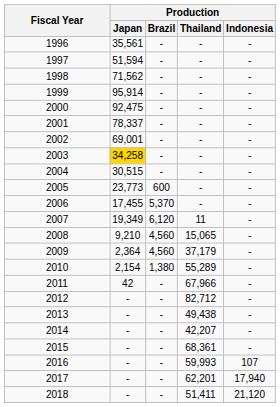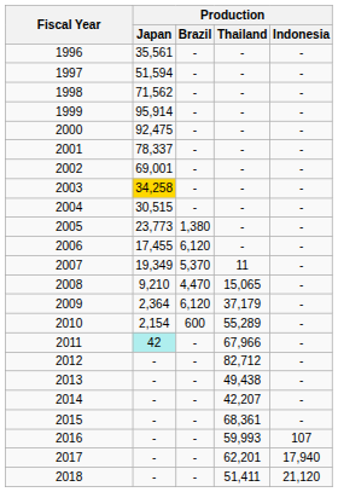2005 | Production / Brazil: 600 -> 1,380
2006 | Production / Brazil: 5,370 -> 6,120
2007 | Production / Brazil: 6,120 -> 5,370
2008 | Production / Brazil: 4,560 -> 4,470
2009 | Production / Brazil: 4,560 -> 6,120
2010 | Production / Brazil: 1,380 -> 600
2011 | Production / Japan: no background -> paleturquoise background
